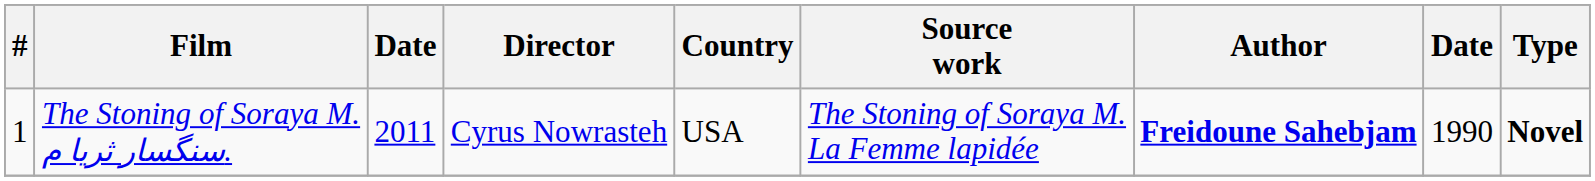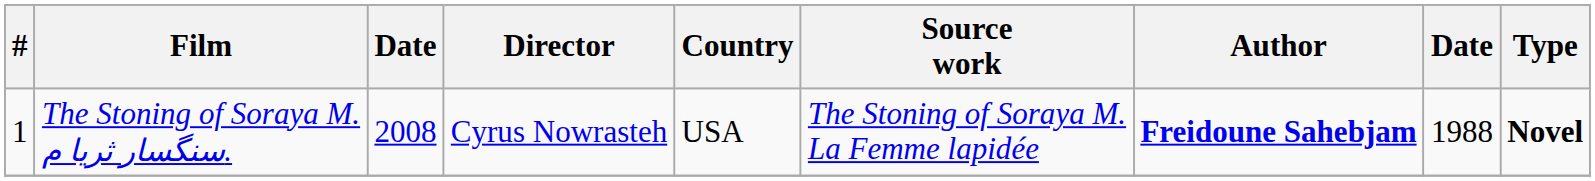The Stoning of Soraya M. سنگسار ثریا م. | column 3: 2011 -> 2008
The Stoning of Soraya M. سنگسار ثریا م. | column 8: 1990 -> 1988
